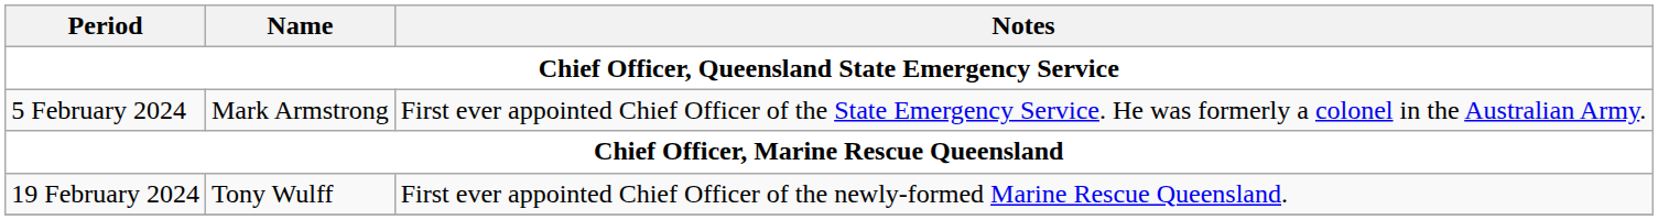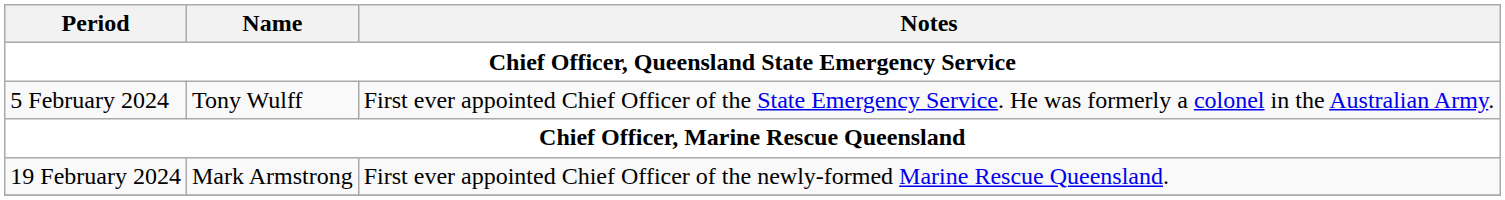5 February 2024 | Name: Mark Armstrong -> Tony Wulff
19 February 2024 | Name: Tony Wulff -> Mark Armstrong
